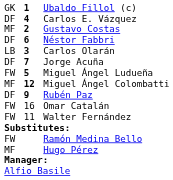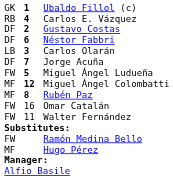Carlos E. Vázquez | column 1: DF -> RB
Gustavo Costas | column 1: MF -> DF
Rubén Paz | column 1: DF -> MF
Rubén Paz | column 2: 9 -> 8
